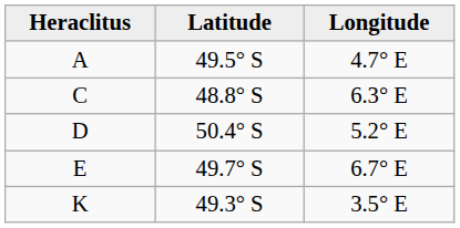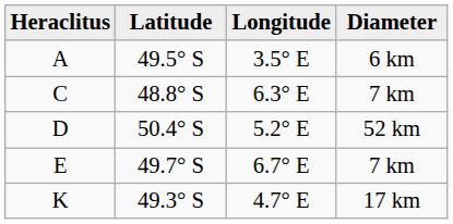+ column: Diameter | 6 km | 7 km | 52 km | 7 km | 17 km
A | Longitude: 4.7° E -> 3.5° E
K | Longitude: 3.5° E -> 4.7° E
